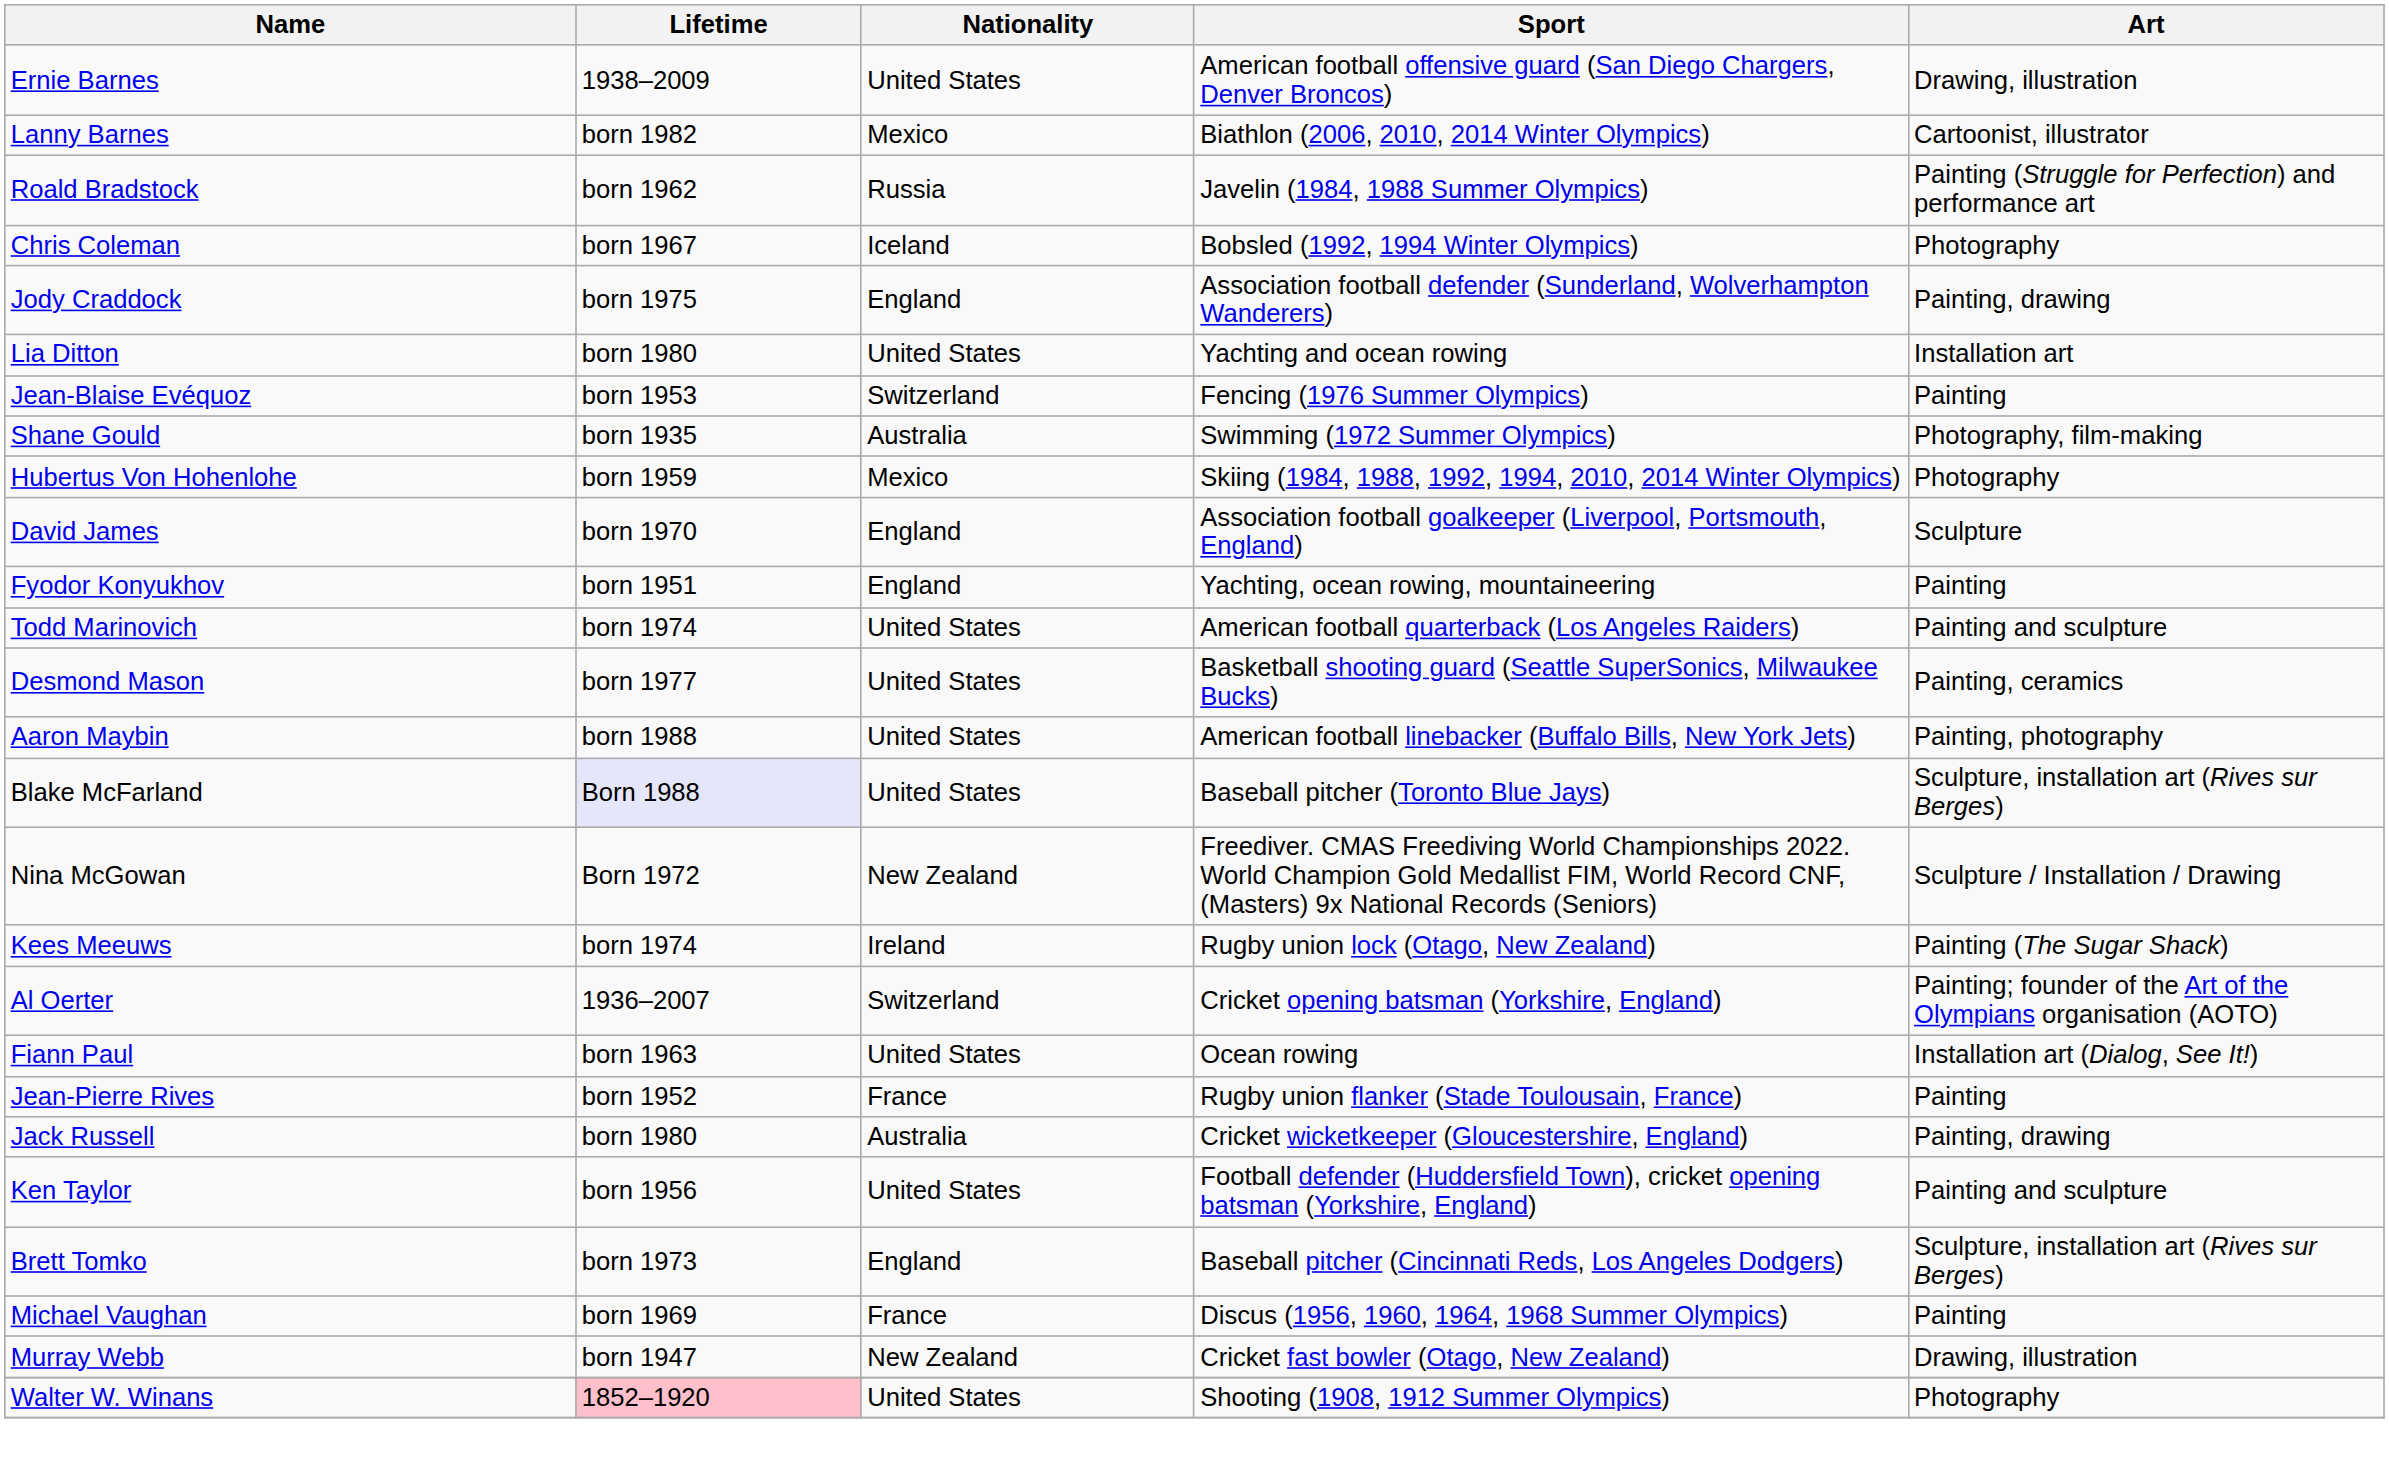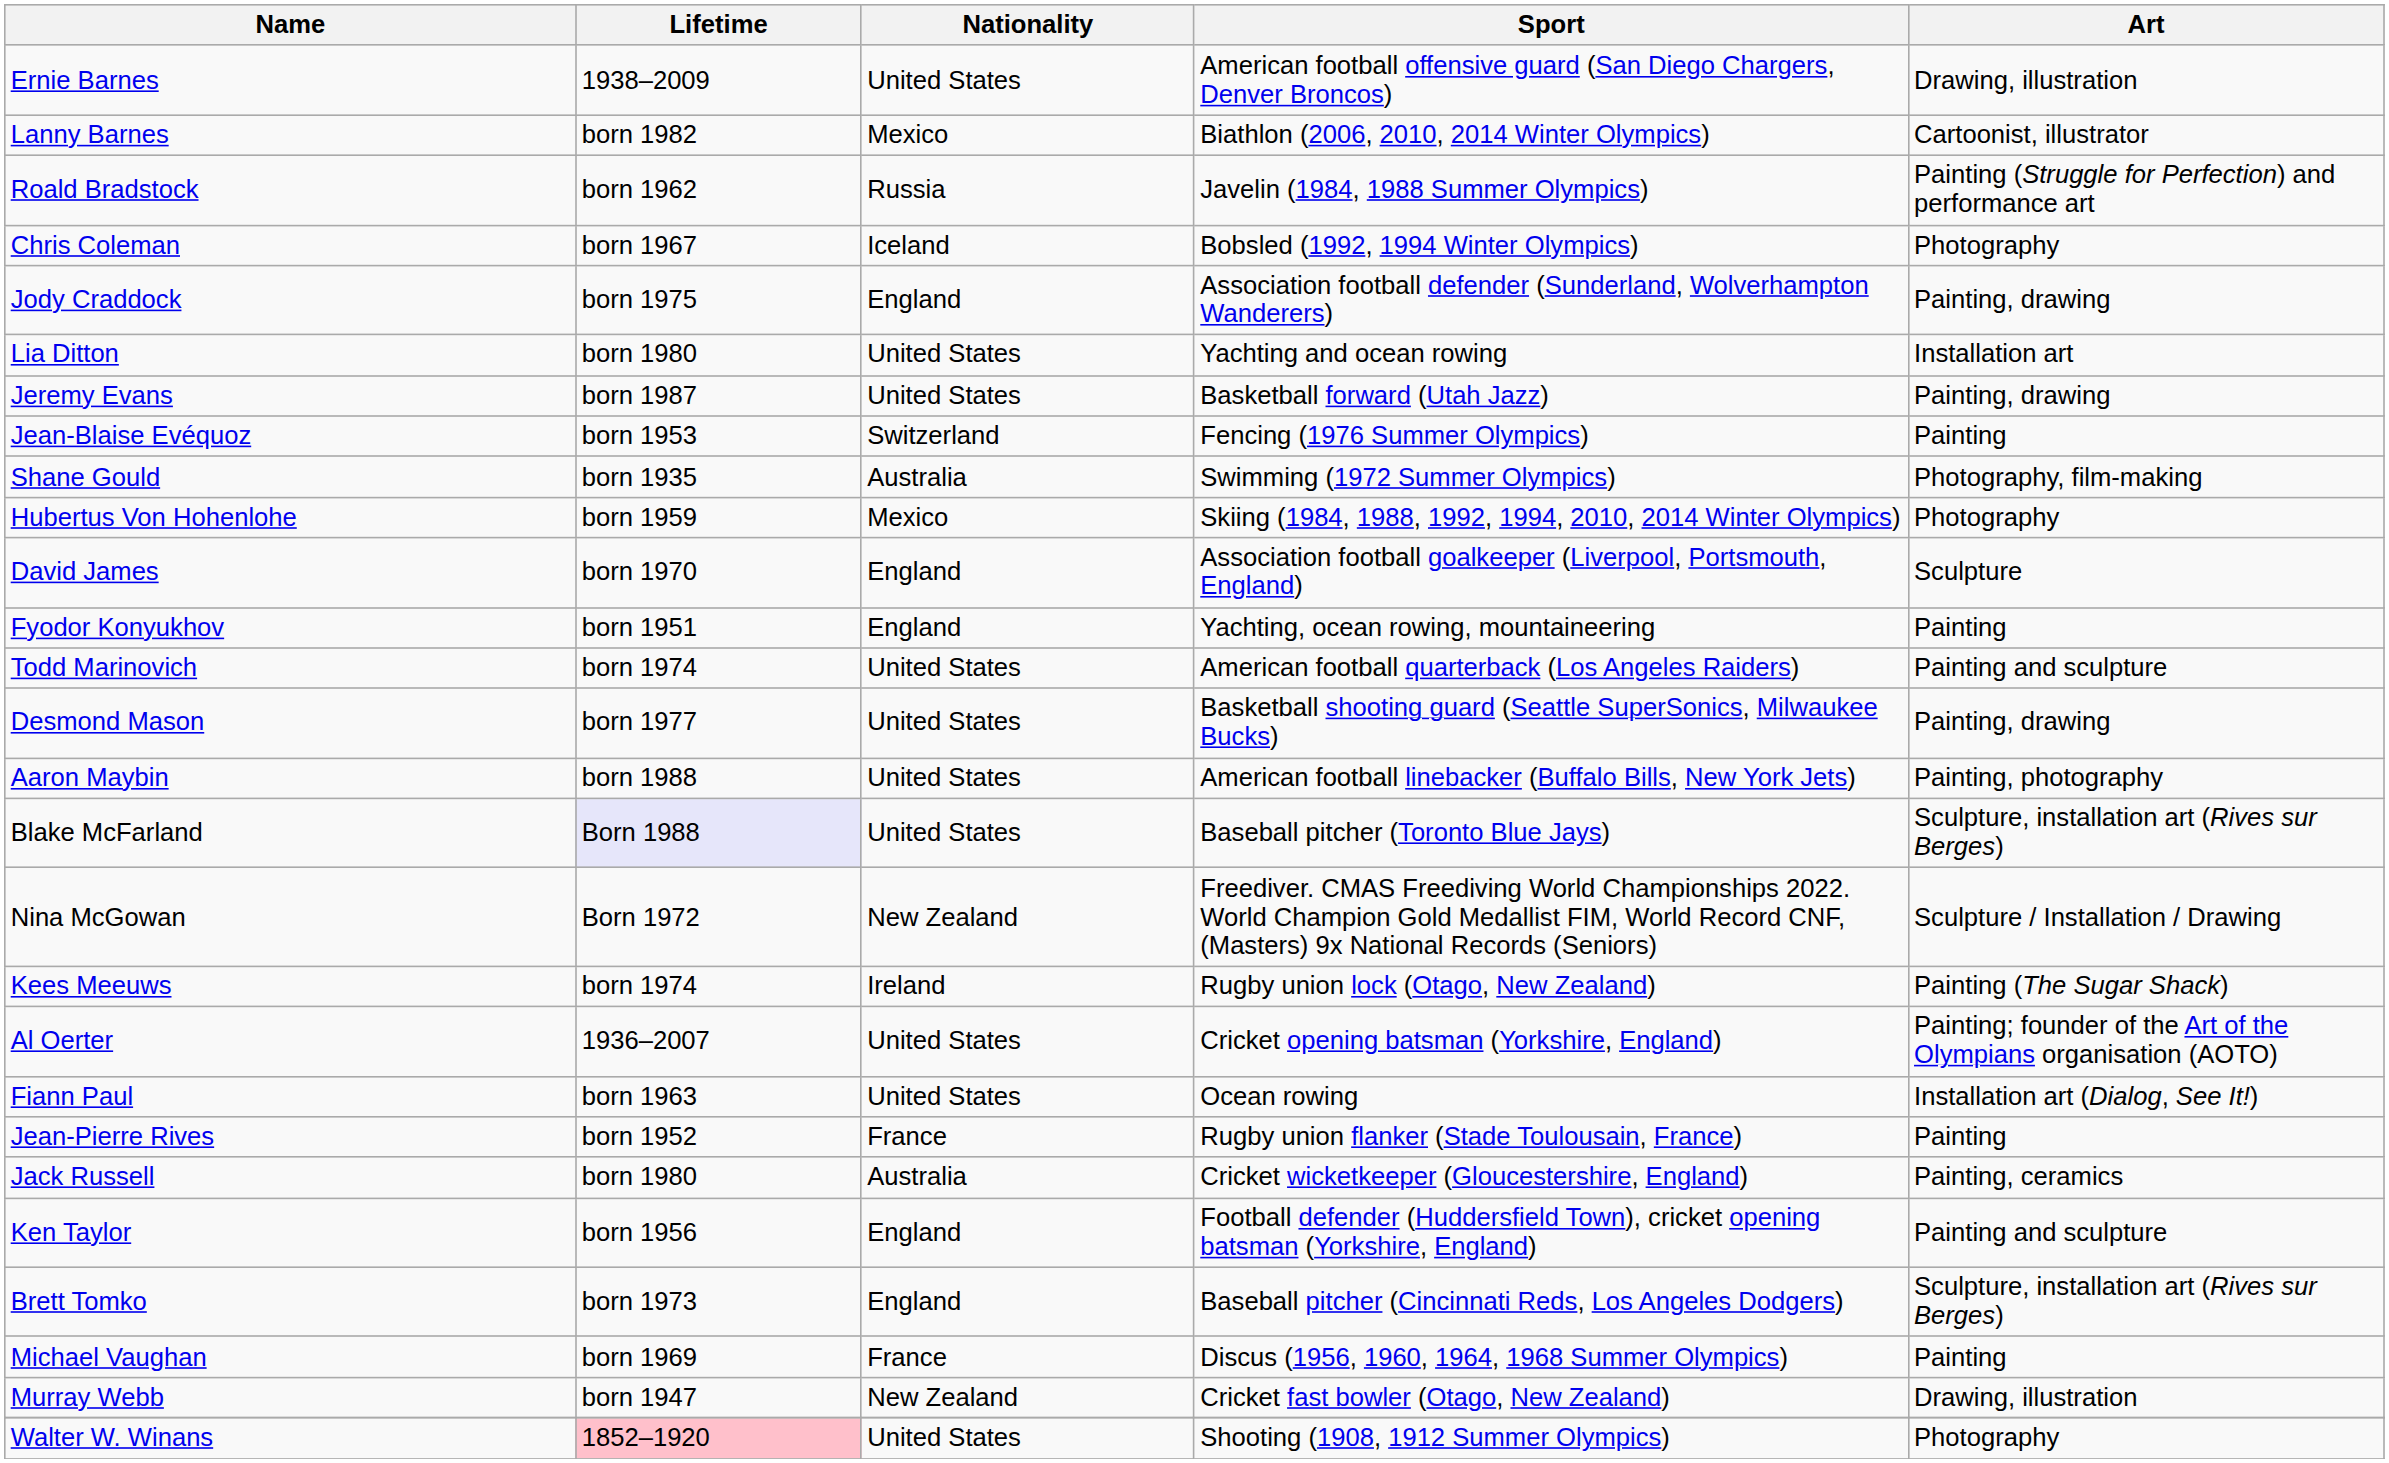+ row: Jeremy Evans | born 1987 | United States | Basketball forward (Utah Jazz) | Painting, drawing
Desmond Mason | Art: Painting, ceramics -> Painting, drawing
Al Oerter | Nationality: Switzerland -> United States
Jack Russell | Art: Painting, drawing -> Painting, ceramics
Ken Taylor | Nationality: United States -> England
